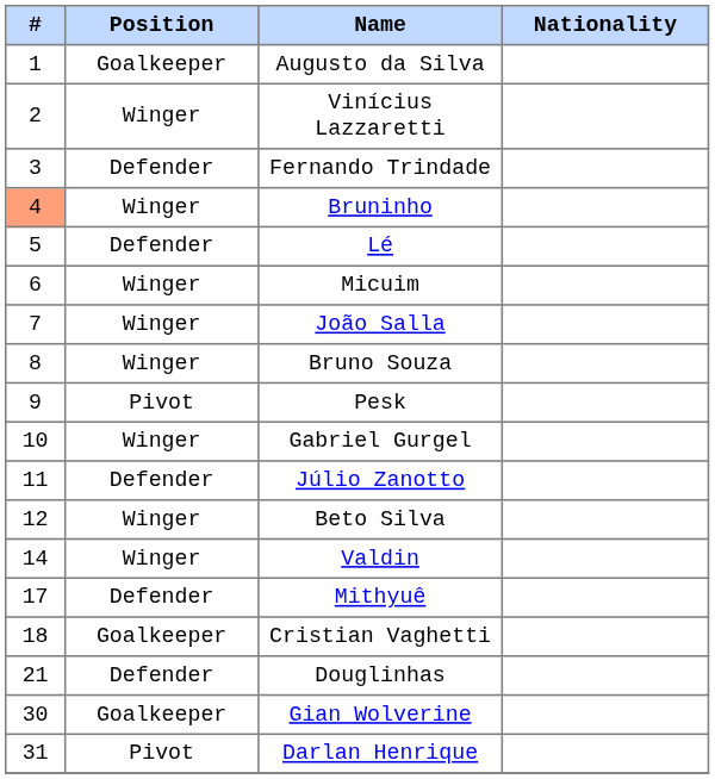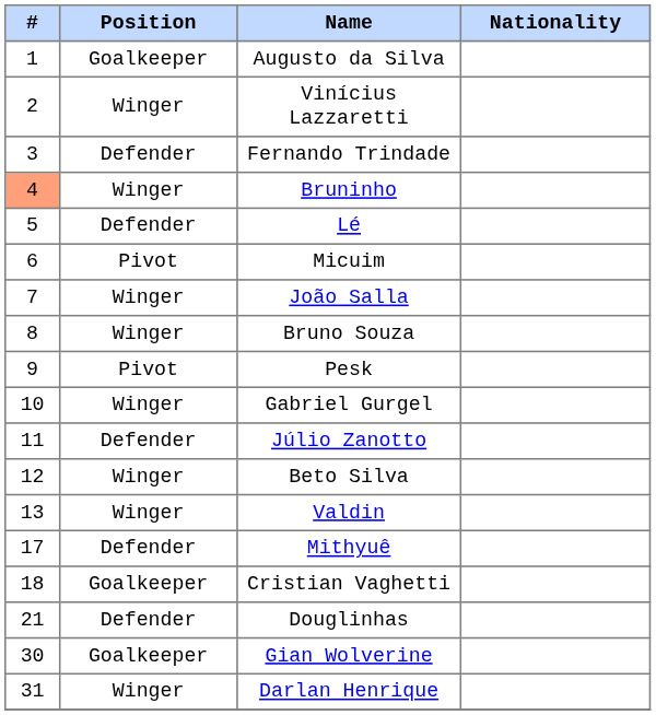Micuim | Position: Winger -> Pivot
Valdin | #: 14 -> 13
Darlan Henrique | Position: Pivot -> Winger
